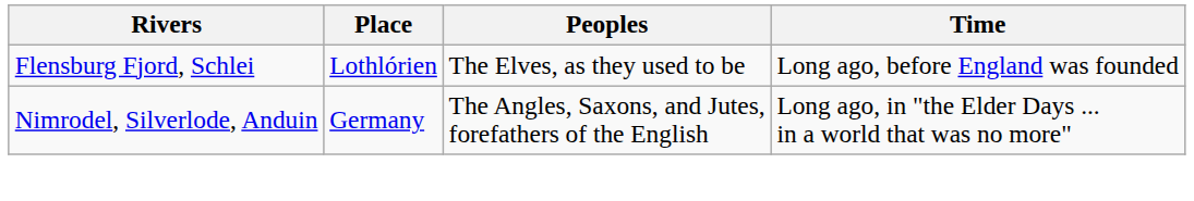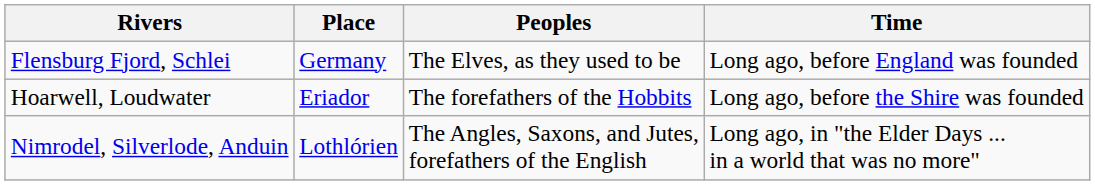Flensburg Fjord, Schlei | Place: Lothlórien -> Germany
+ row: Hoarwell, Loudwater | Eriador | The forefathers of the Hobbits | Long ago, before the Shire was founded
Nimrodel, Silverlode, Anduin | Place: Germany -> Lothlórien
